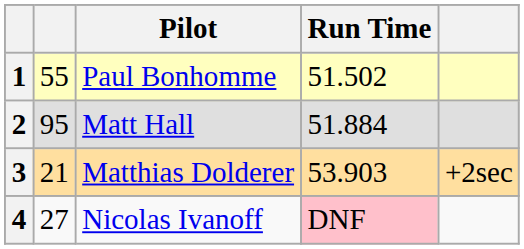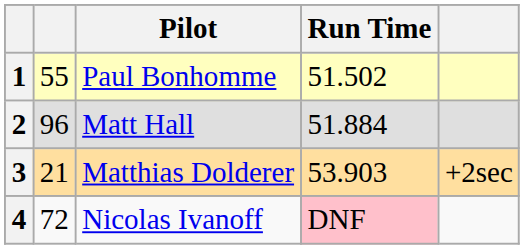2 | column 2: 95 -> 96
4 | column 2: 27 -> 72
